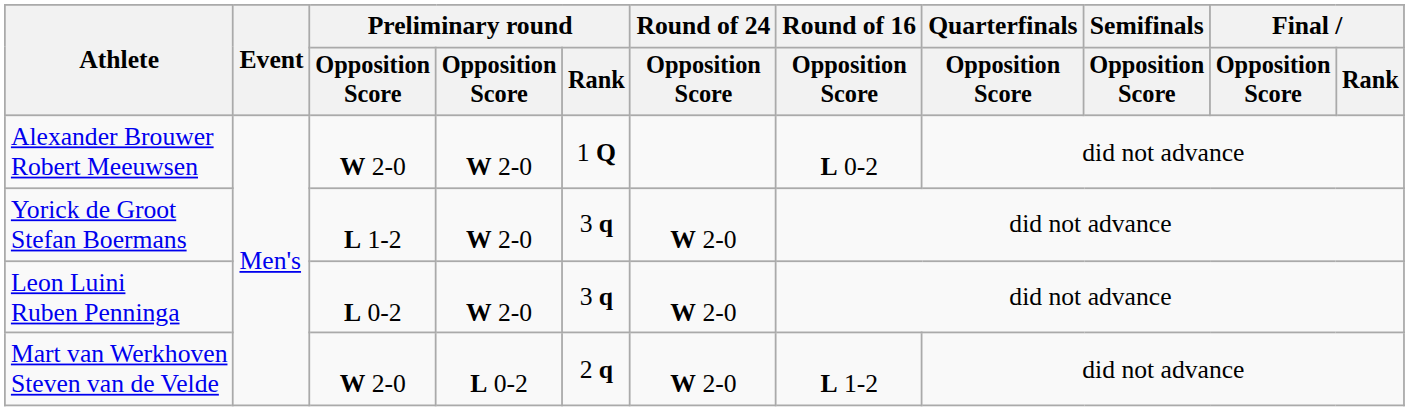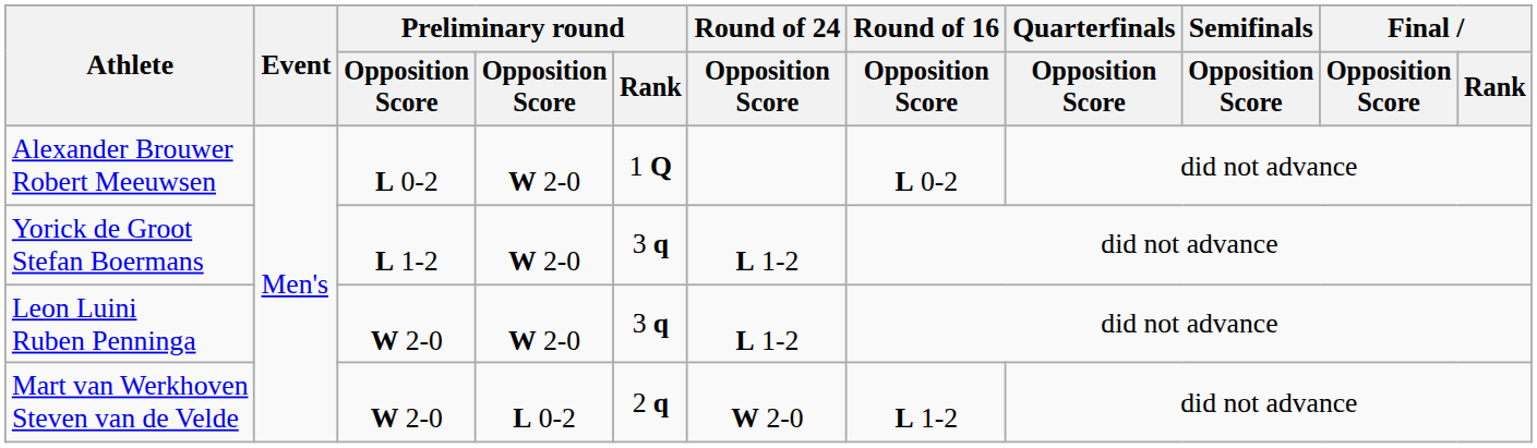Alexander Brouwer Robert Meeuwsen | column 3: W 2-0 -> L 0-2
Yorick de Groot Stefan Boermans | Round of 24 / Opposition Score: W 2-0 -> L 1-2
Leon Luini Ruben Penninga | column 3: L 0-2 -> W 2-0
Leon Luini Ruben Penninga | Round of 24 / Opposition Score: W 2-0 -> L 1-2
